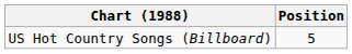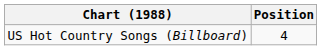US Hot Country Songs (Billboard) | Position: 5 -> 4
